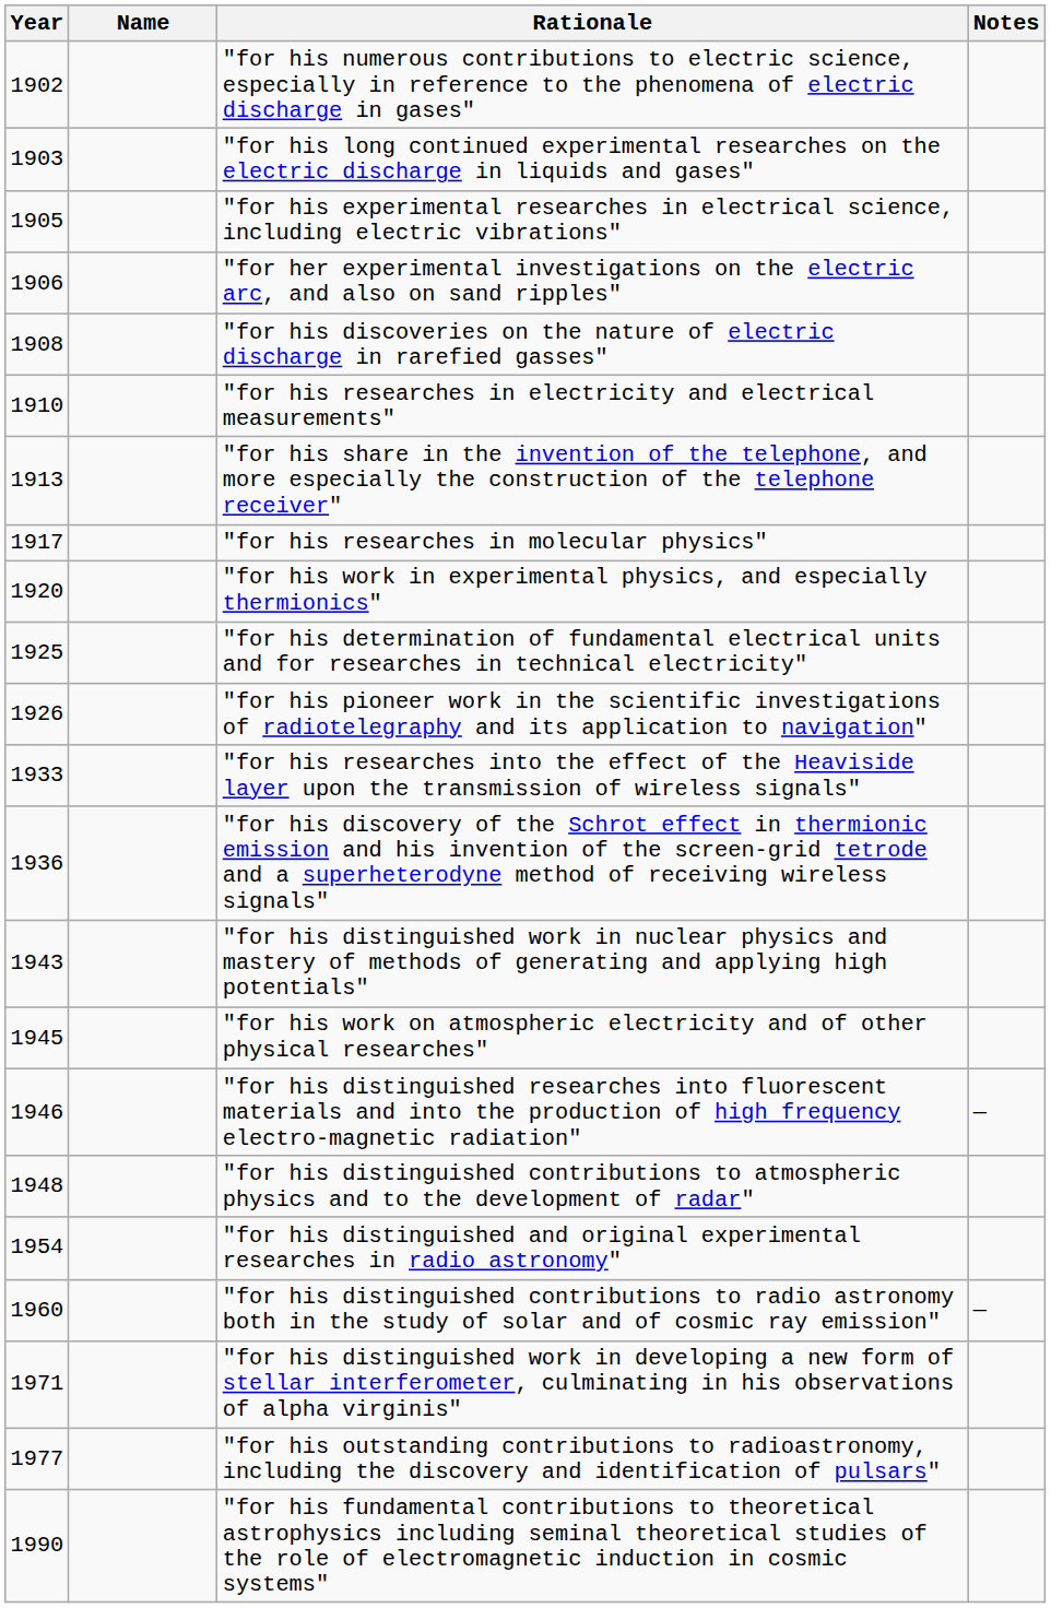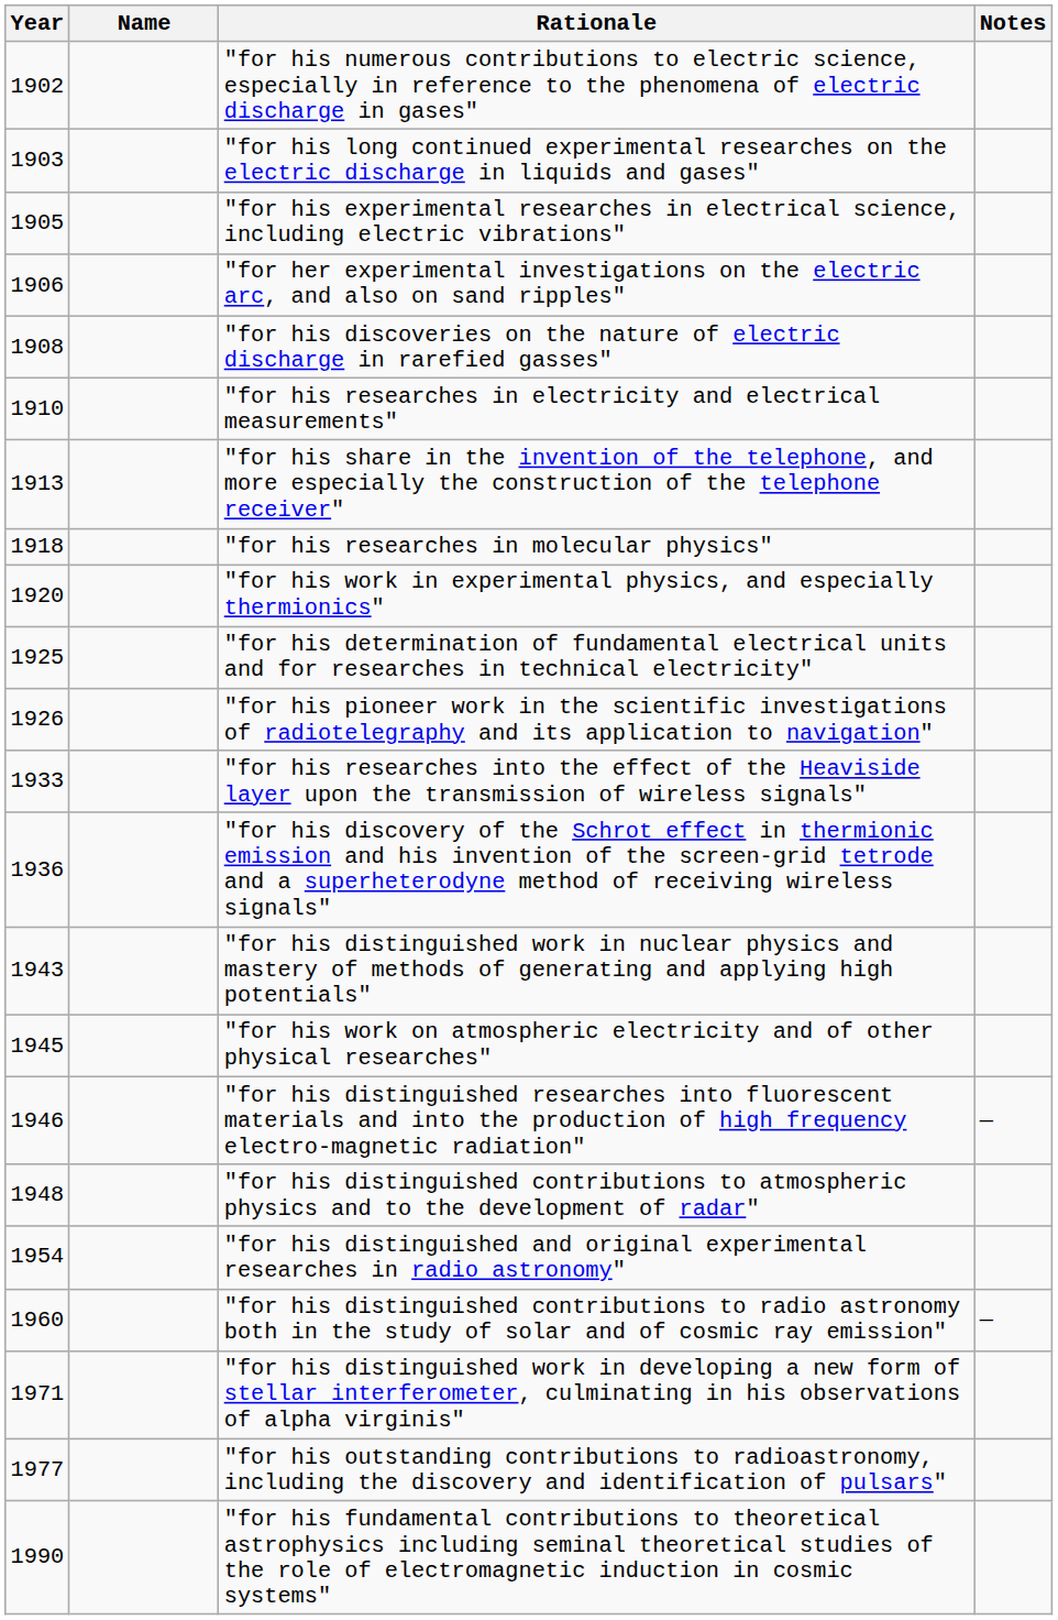"for his researches in molecular physics" | Year: 1917 -> 1918
